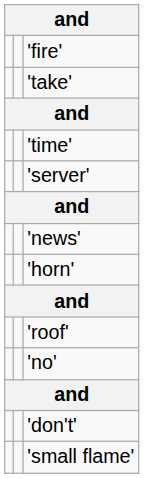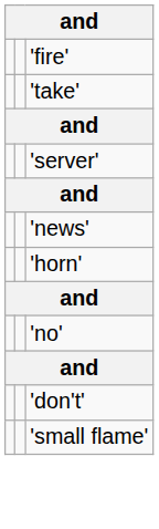- row: 'time'
- row: 'roof'
